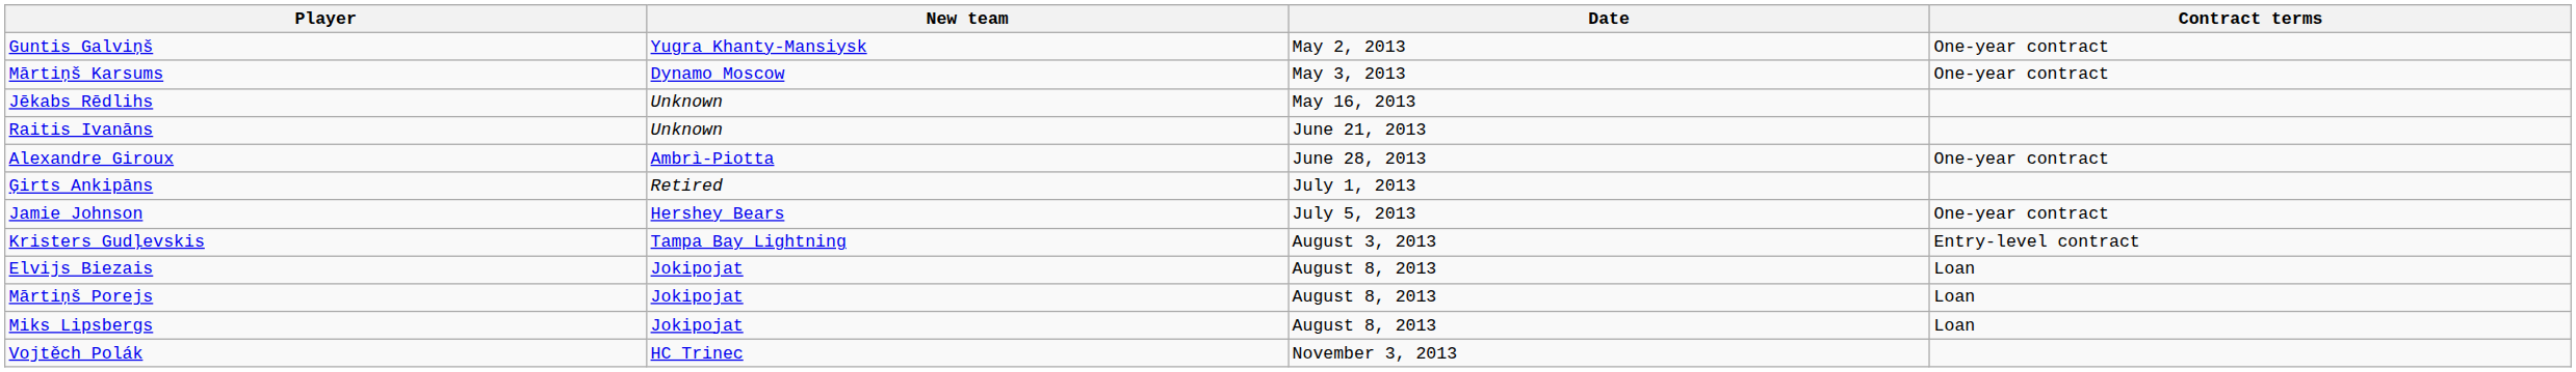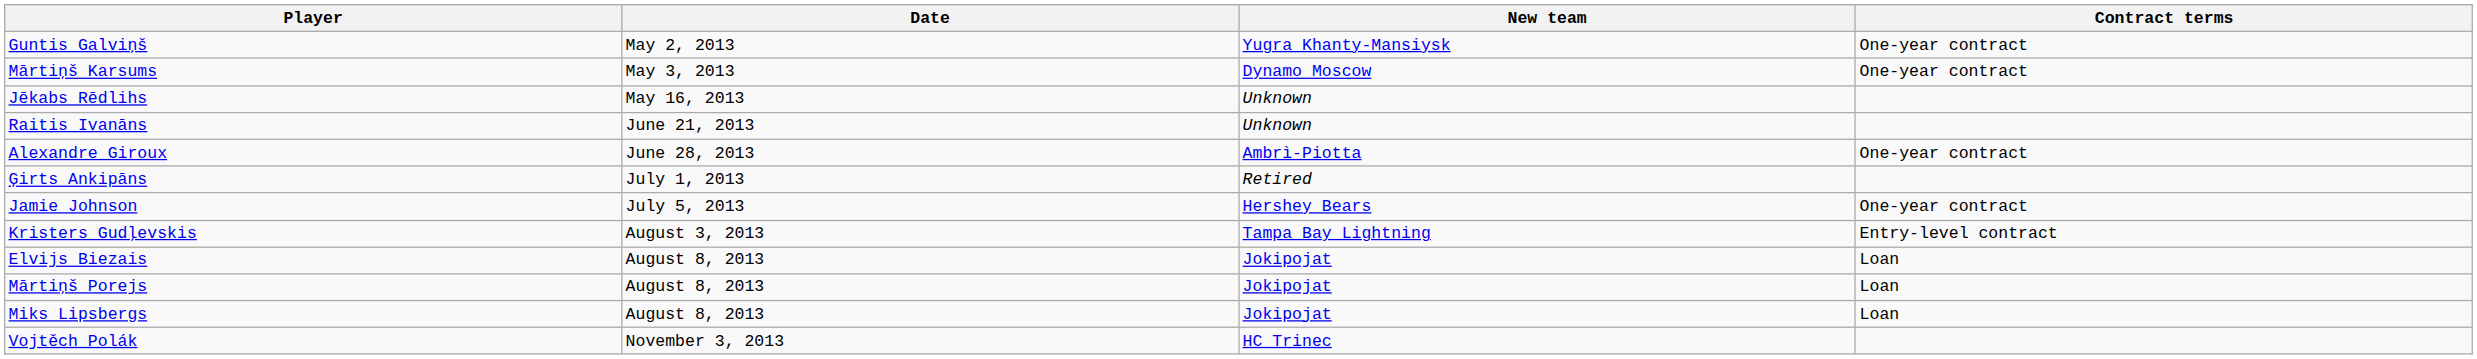columns swapped: New team <-> Date
